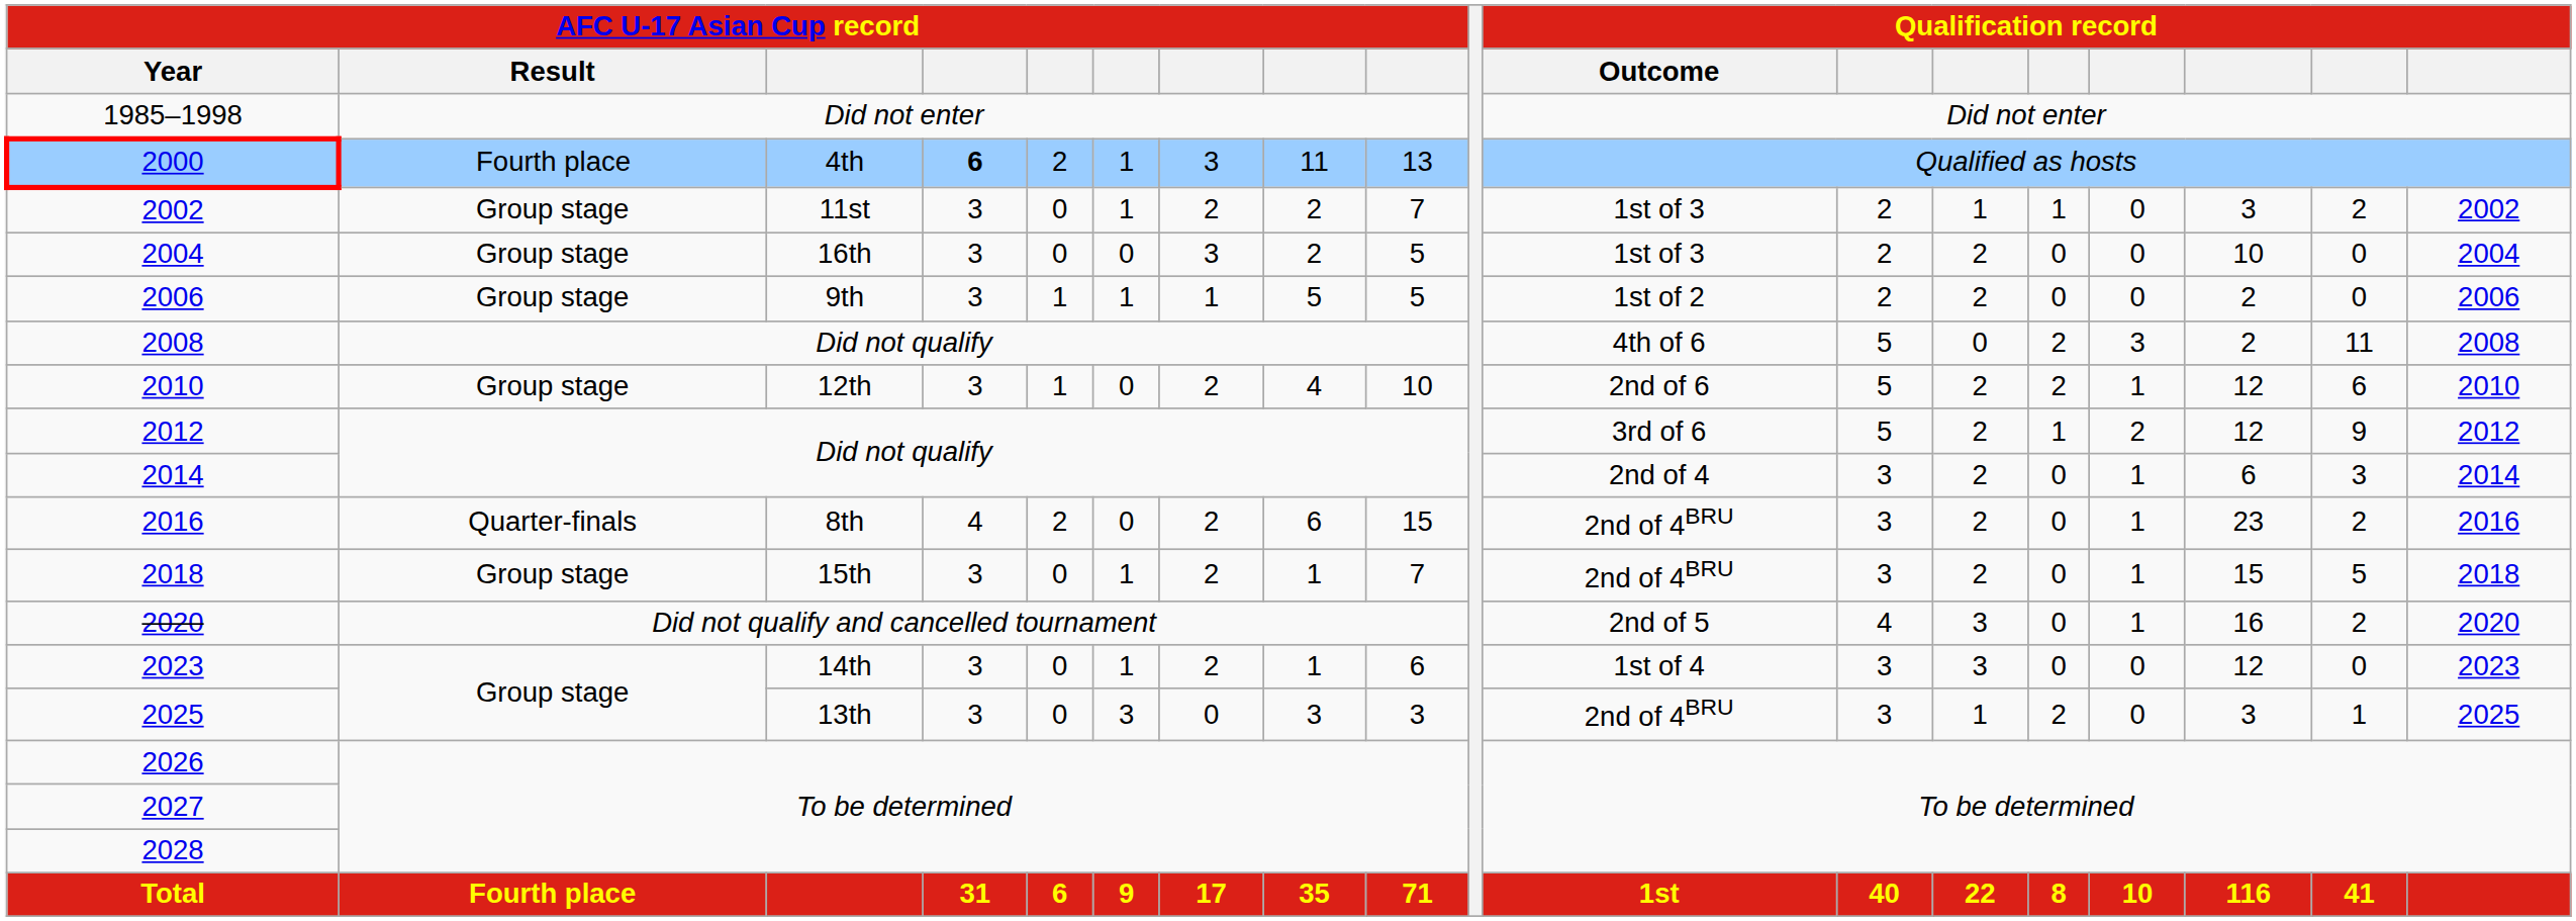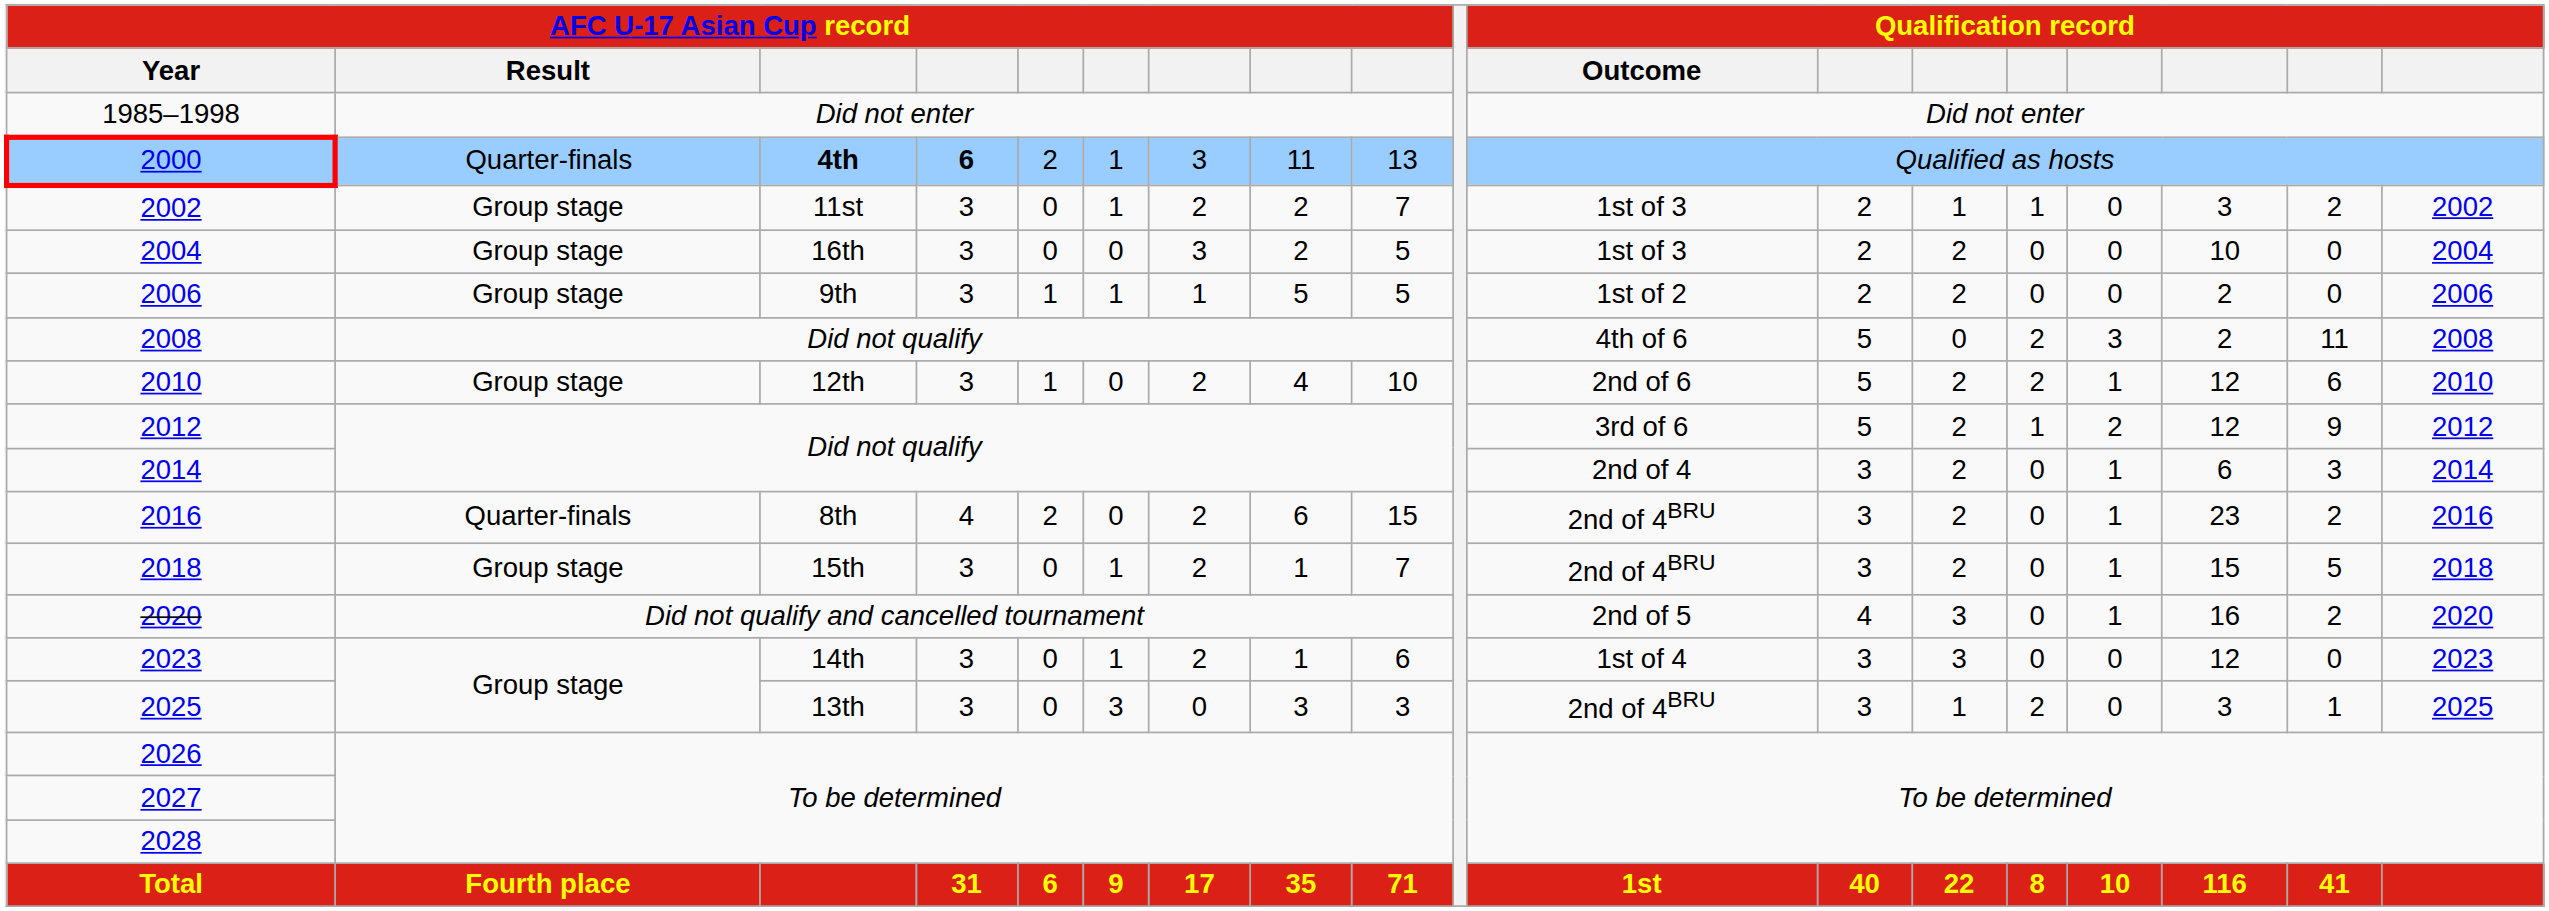2000 | AFC U-17 Asian Cup record / Result: Fourth place -> Quarter-finals
2000 | column 3: normal -> bold
